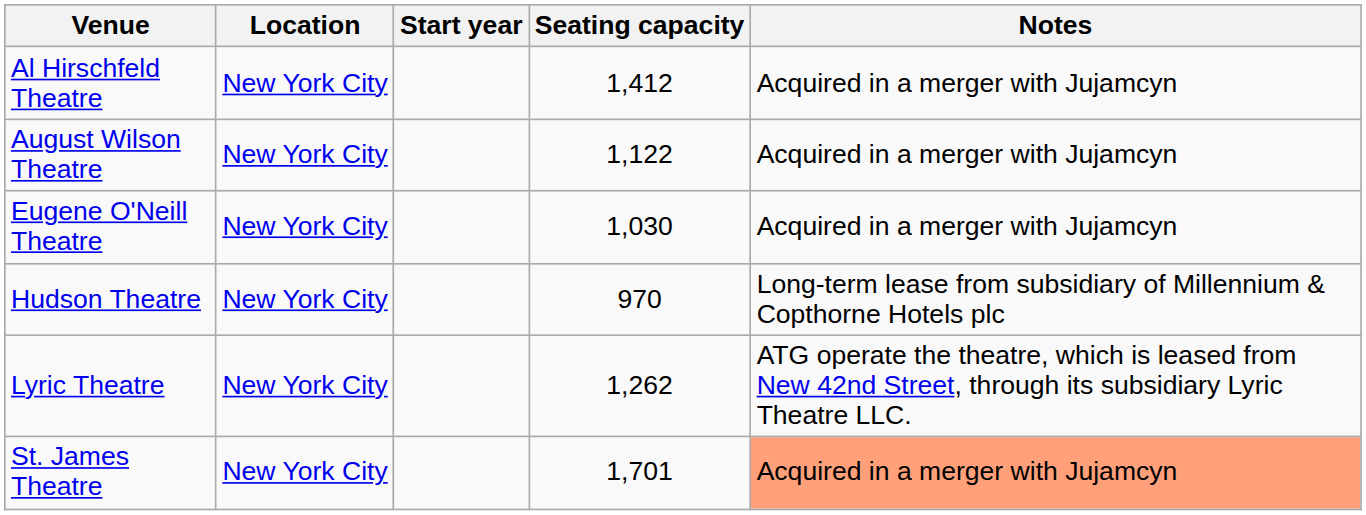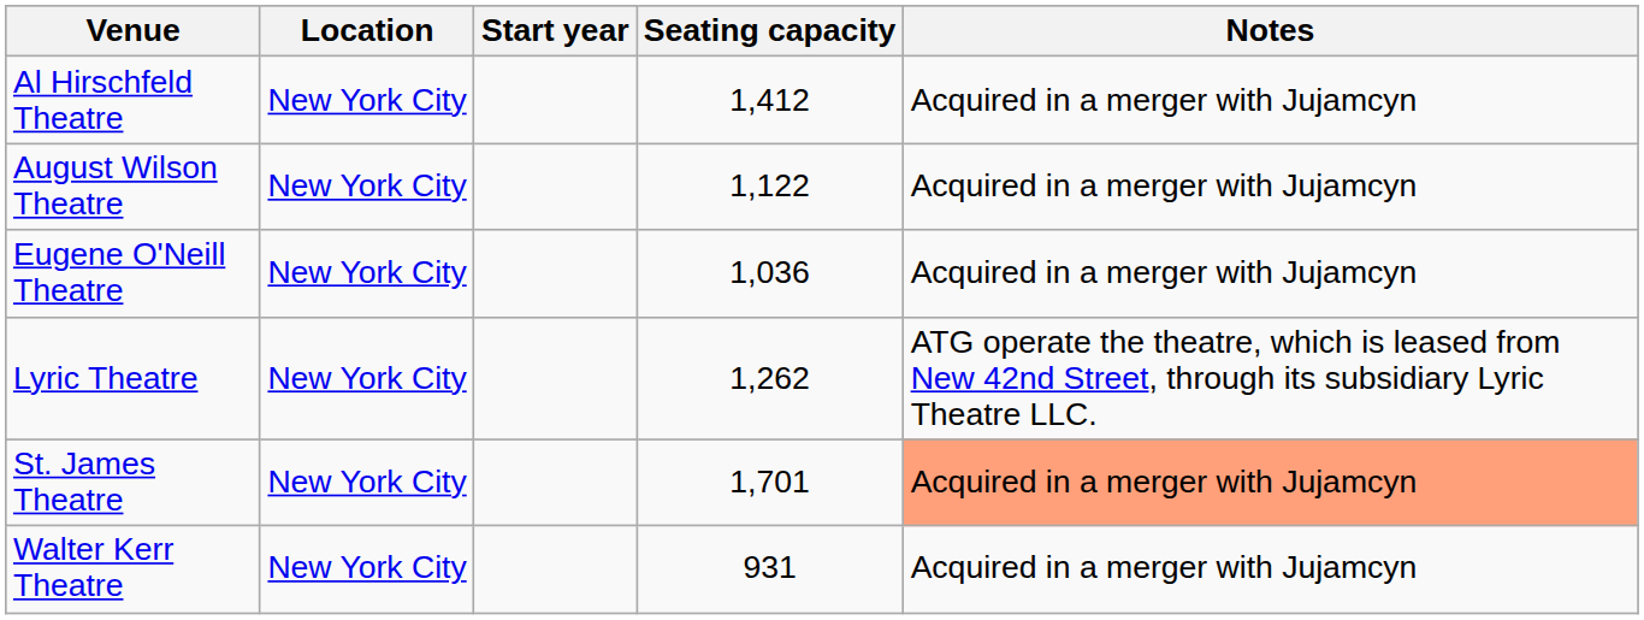Eugene O'Neill Theatre | Seating capacity: 1,030 -> 1,036
- row: Hudson Theatre | New York City | 970 | Long-term lease from subsidiary of Millennium & Copthorne Hotels plc
+ row: Walter Kerr Theatre | New York City | 931 | Acquired in a merger with Jujamcyn
